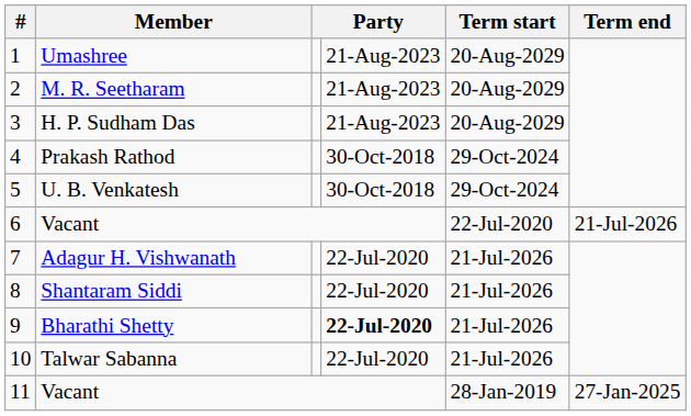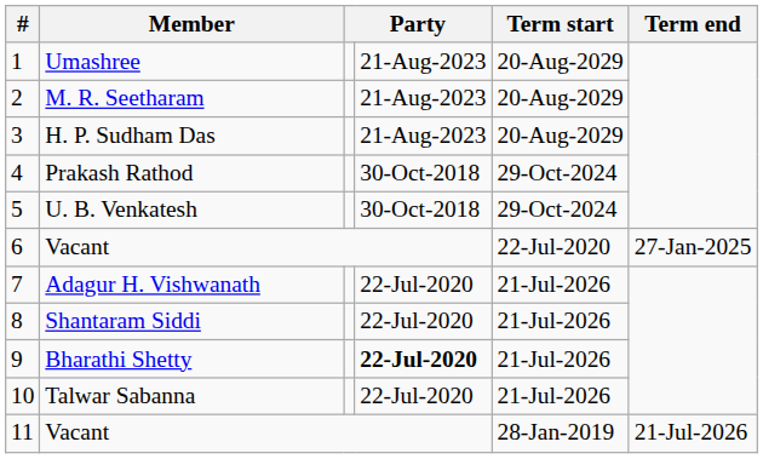6 / Vacant | Term end: 21-Jul-2026 -> 27-Jan-2025
11 / Vacant | Term end: 27-Jan-2025 -> 21-Jul-2026
